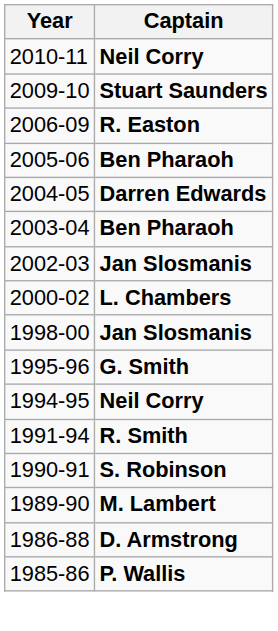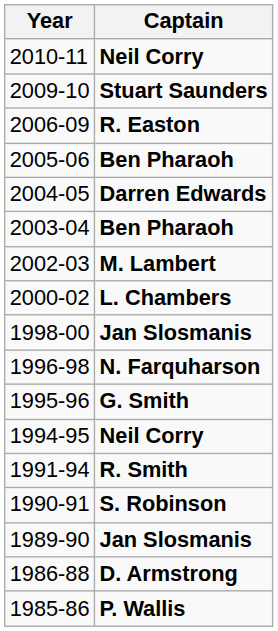2002-03 | Captain: Jan Slosmanis -> M. Lambert
+ row: 1996-98 | N. Farquharson
1989-90 | Captain: M. Lambert -> Jan Slosmanis
